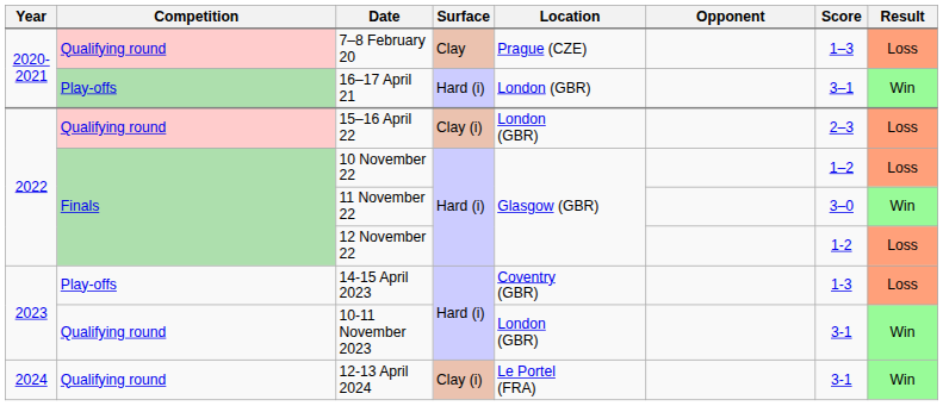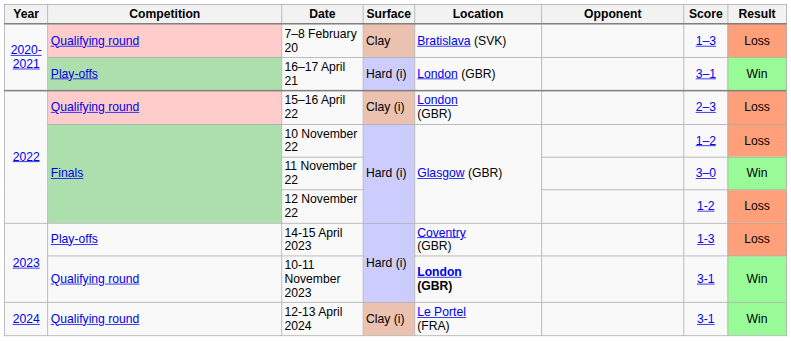7–8 February 20 | Location: Prague (CZE) -> Bratislava (SVK)
10-11 November 2023 | Location: normal -> bold
